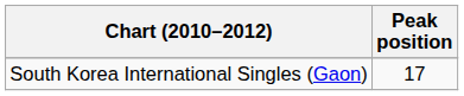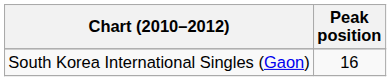South Korea International Singles (Gaon) | Peak position: 17 -> 16
